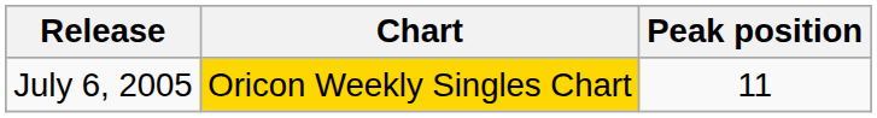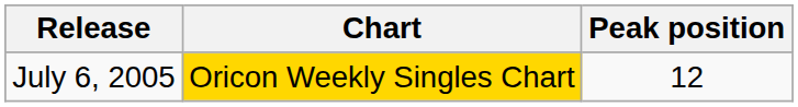July 6, 2005 | Peak position: 11 -> 12
